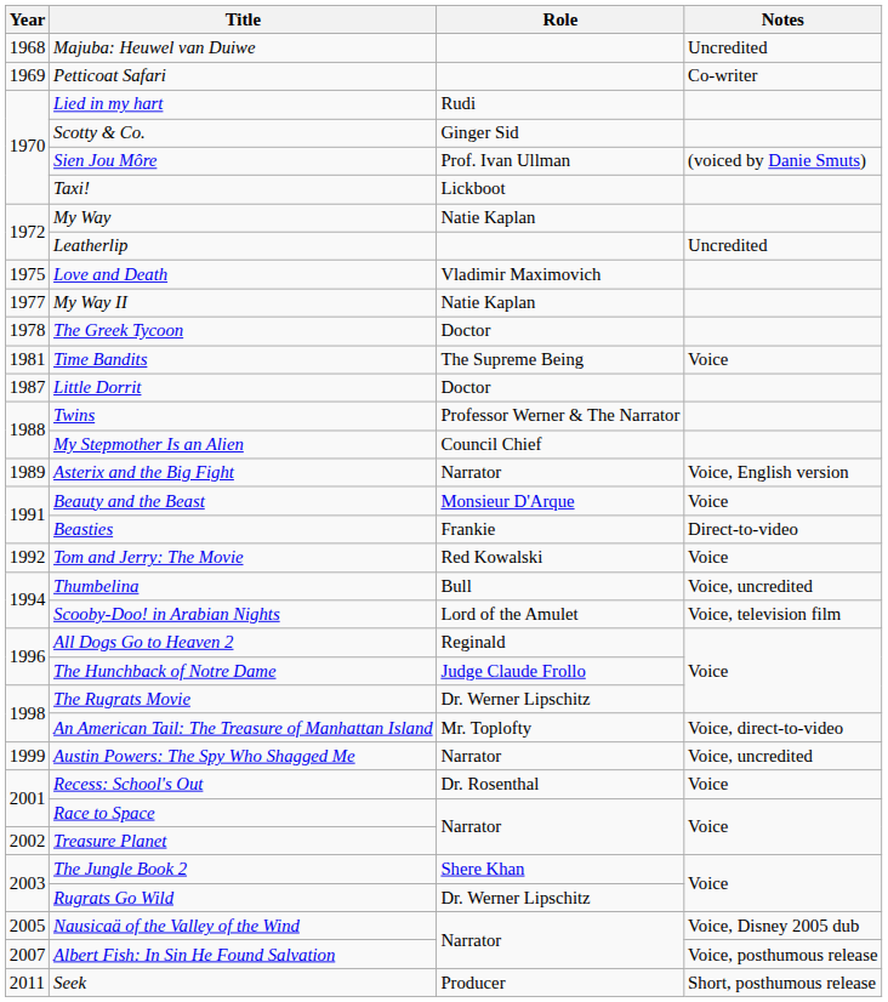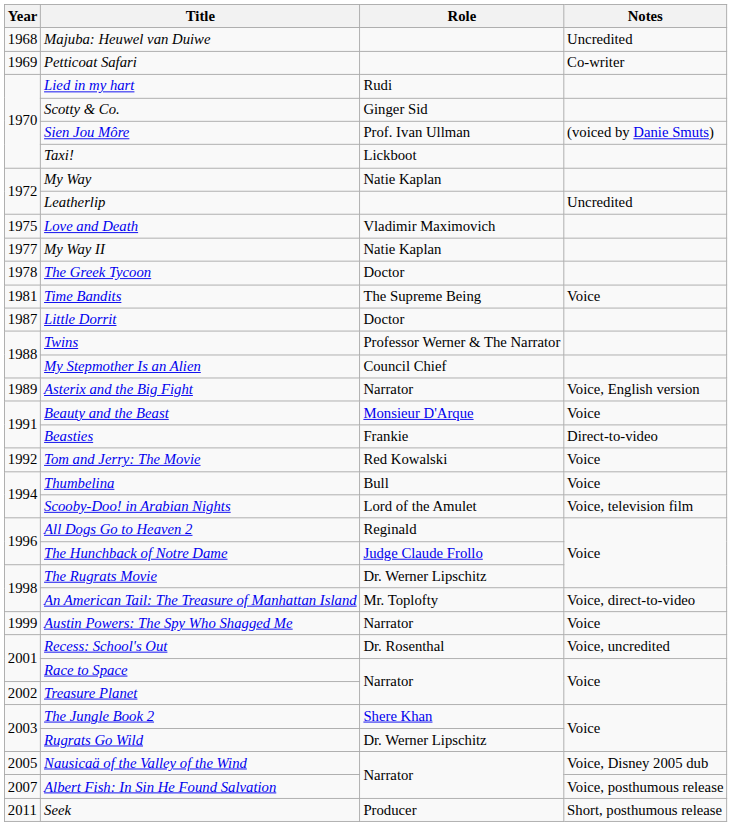Thumbelina | Notes: Voice, uncredited -> Voice
Austin Powers: The Spy Who Shagged Me | Notes: Voice, uncredited -> Voice
Recess: School's Out | Notes: Voice -> Voice, uncredited
